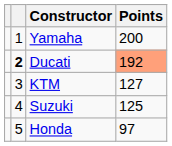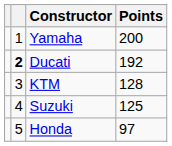Ducati | Points: lightsalmon background -> no background
KTM | Points: 127 -> 128
